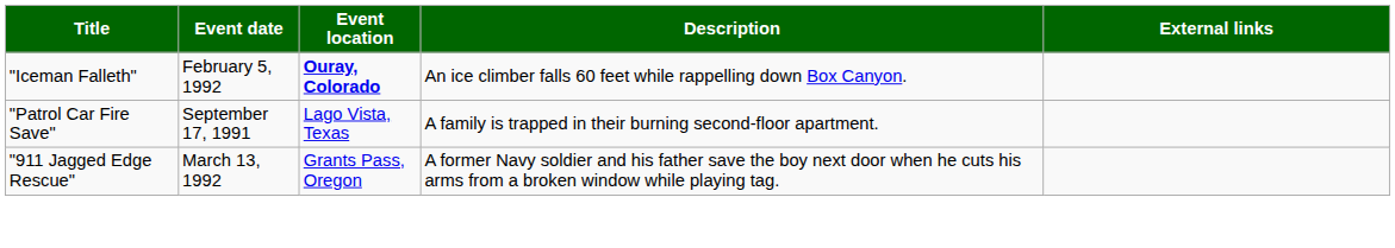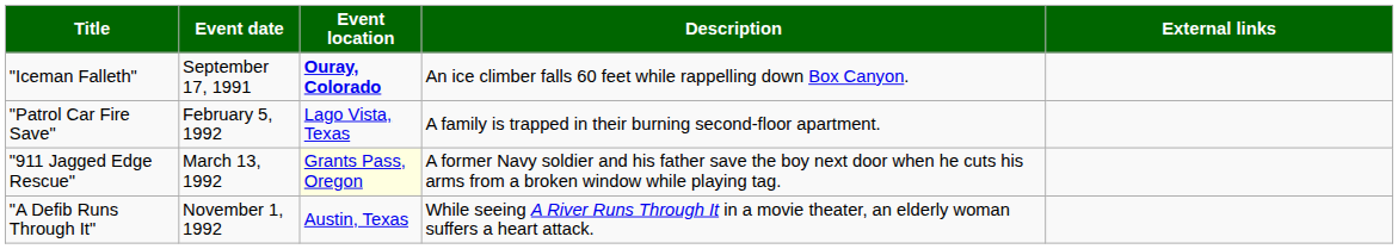"Iceman Falleth" | Event date: February 5, 1992 -> September 17, 1991
"Patrol Car Fire Save" | Event date: September 17, 1991 -> February 5, 1992
"911 Jagged Edge Rescue" | Event location: no background -> lightyellow background
+ row: "A Defib Runs Through It" | November 1, 1992 | Austin, Texas | While seeing A River Runs Through It in a movie theater, an elderly woman suffers a heart attack.
